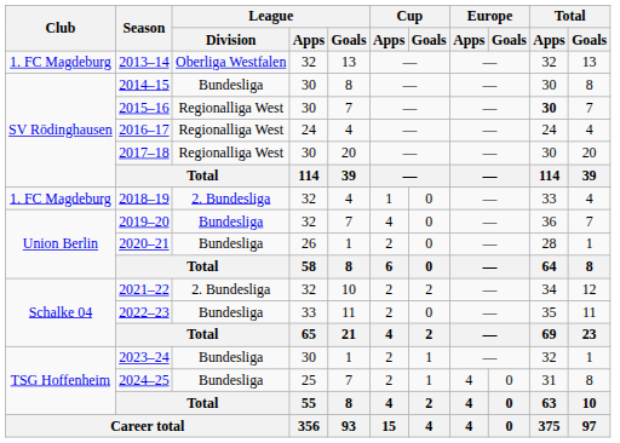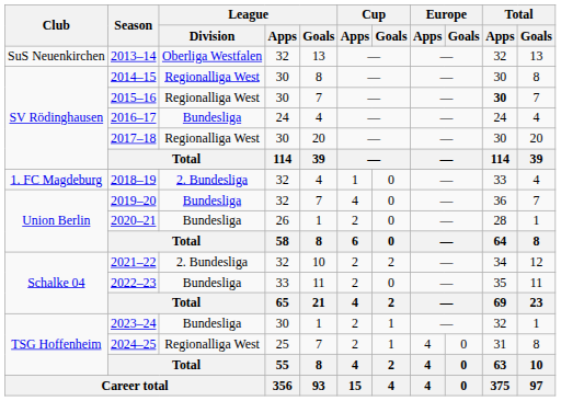2013–14 | Club: 1. FC Magdeburg -> SuS Neuenkirchen
2014–15 | League / Division: Bundesliga -> Regionalliga West
2016–17 | League / Division: Regionalliga West -> Bundesliga
2024–25 | League / Division: Bundesliga -> Regionalliga West
